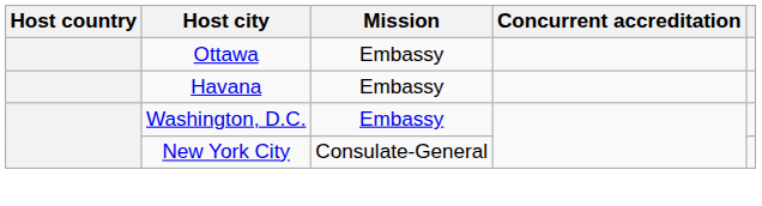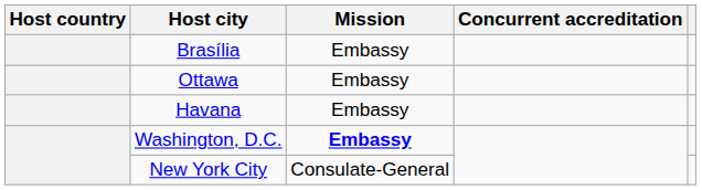+ row: Brasília | Embassy
Washington, D.C. | Mission: normal -> bold
